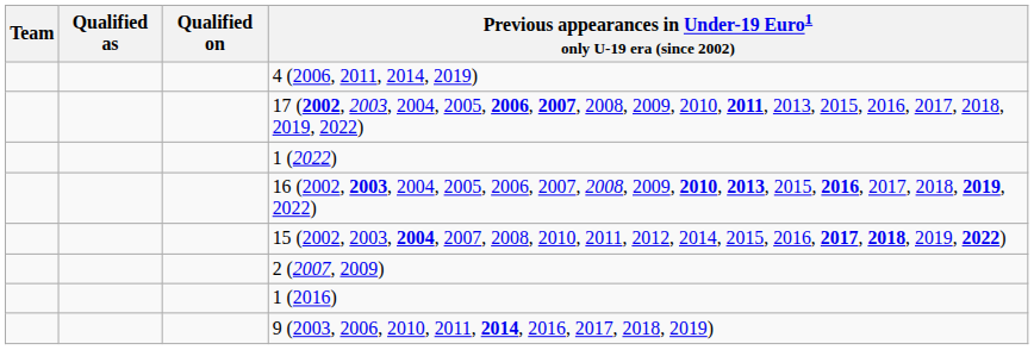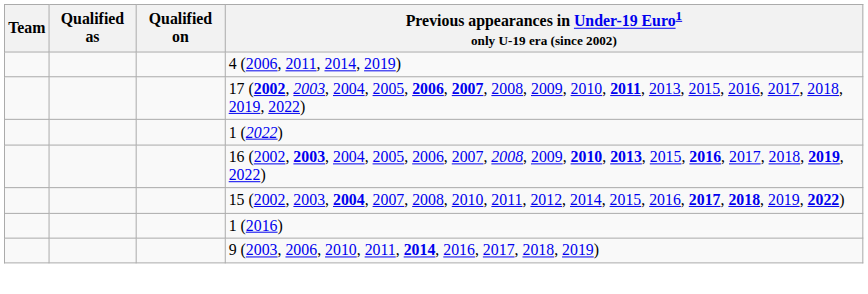- row: 2 (2007, 2009)
